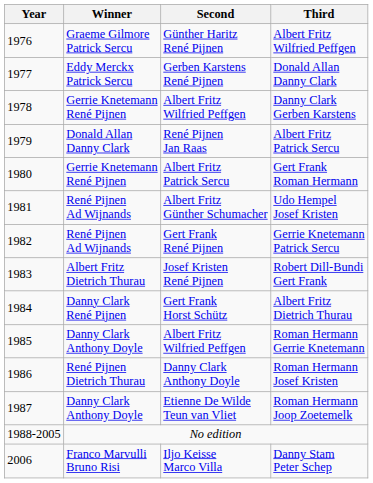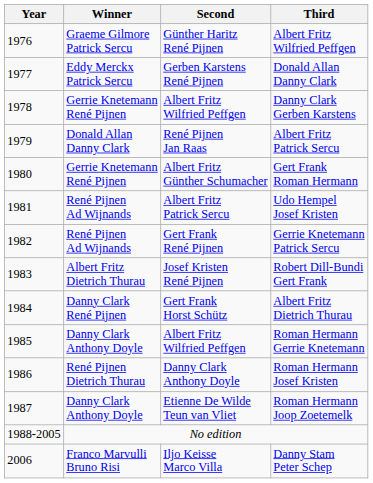Gert Frank Roman Hermann | Second: Albert Fritz Patrick Sercu -> Albert Fritz Günther Schumacher
Udo Hempel Josef Kristen | Second: Albert Fritz Günther Schumacher -> Albert Fritz Patrick Sercu
